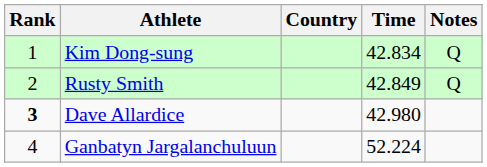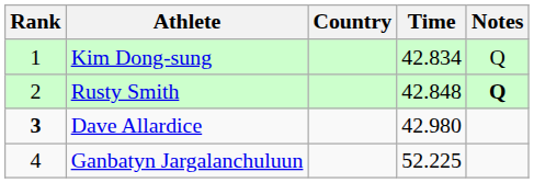Rusty Smith | Time: 42.849 -> 42.848
Rusty Smith | Notes: normal -> bold
Ganbatyn Jargalanchuluun | Time: 52.224 -> 52.225
